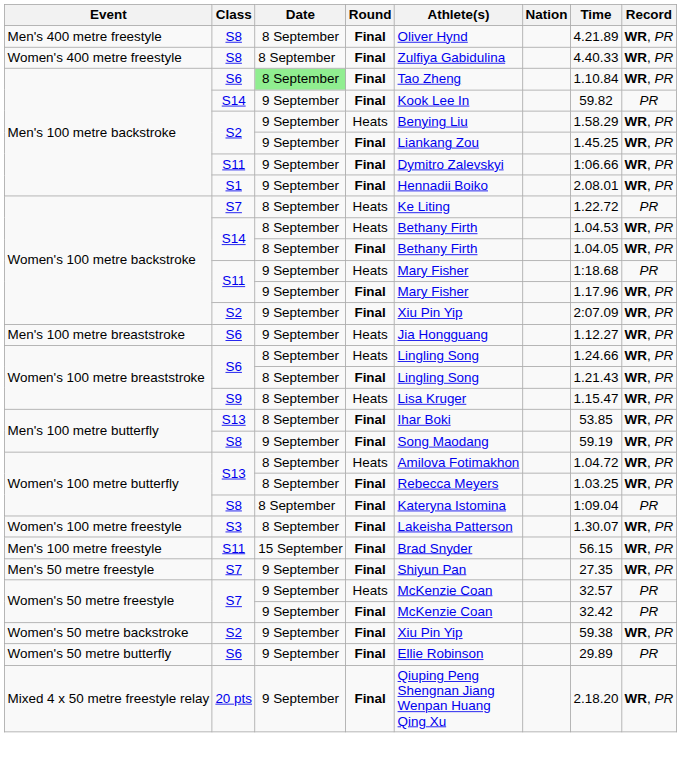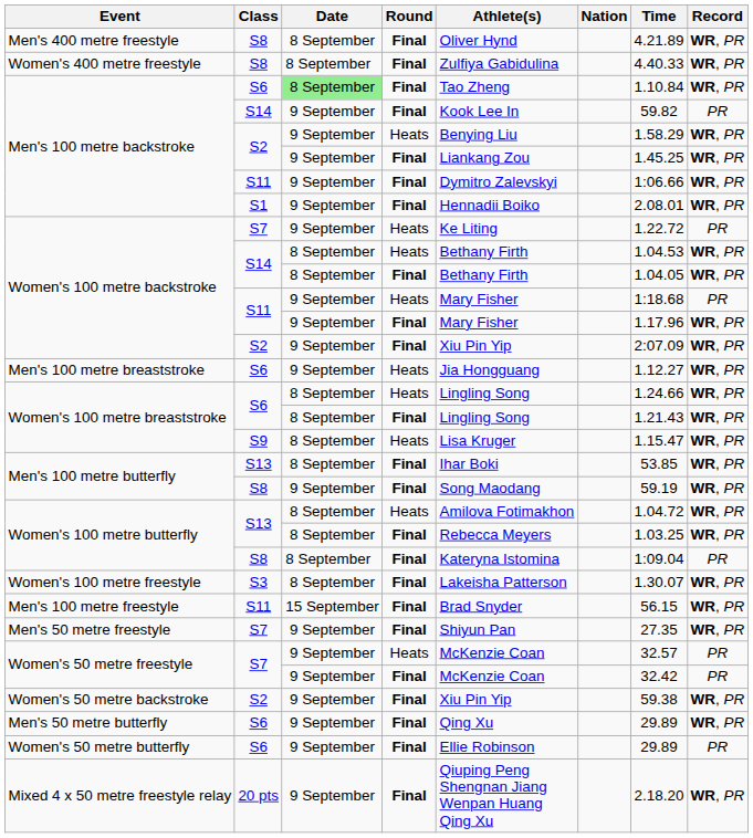Women's 100 metre backstroke / S7 | Date: 8 September -> 9 September
+ row: Men's 50 metre butterfly | S6 | 9 September | Final | Qing Xu | 29.89 | WR, PR
